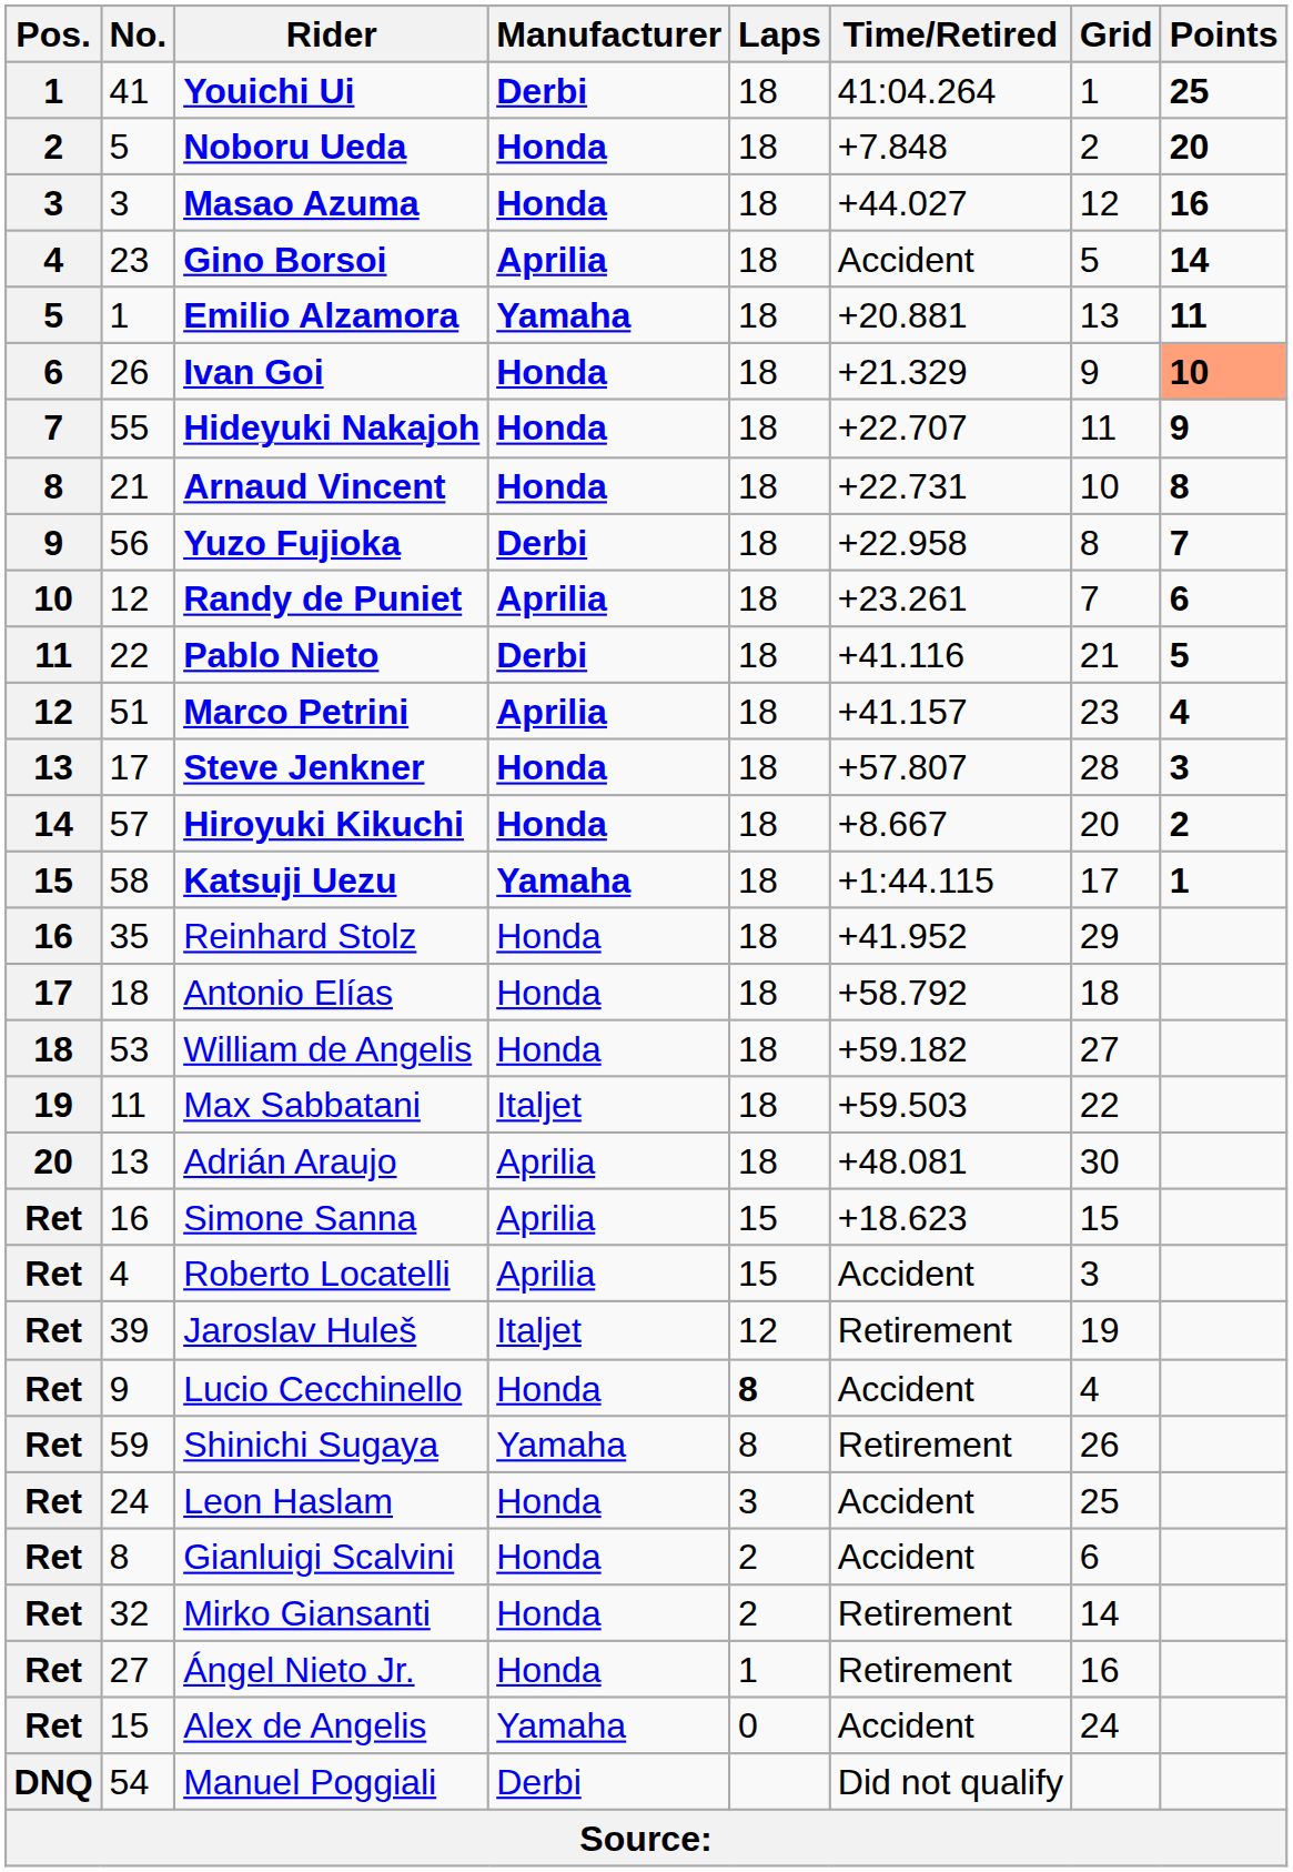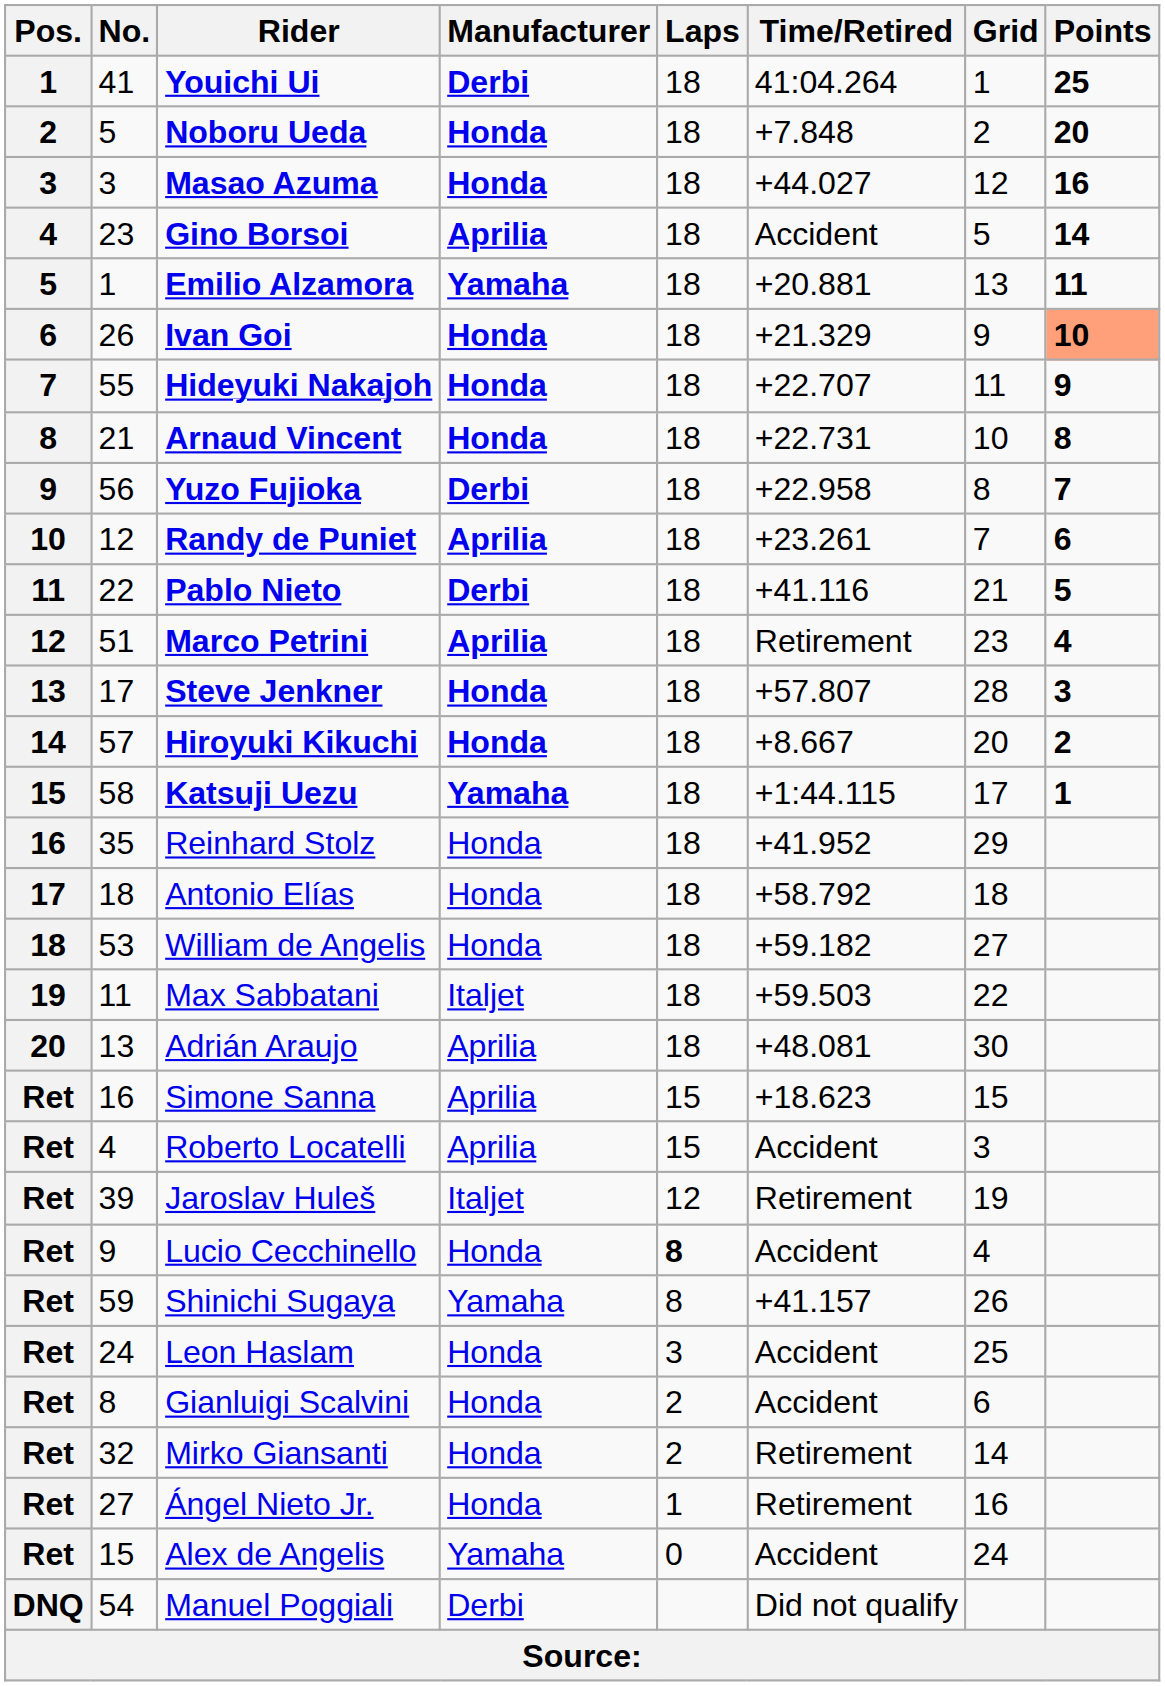Marco Petrini | Time/Retired: +41.157 -> Retirement
Shinichi Sugaya | Time/Retired: Retirement -> +41.157
